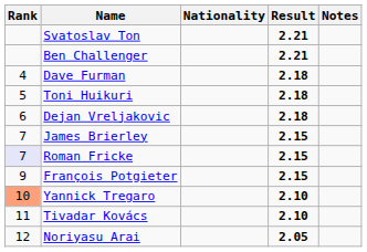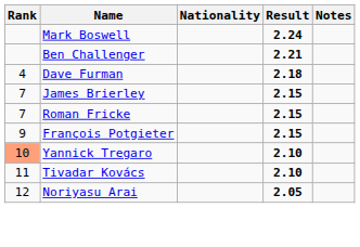+ row: Mark Boswell | 2.24
- row: Svatoslav Ton | 2.21
- row: 5 | Toni Huikuri | 2.18
- row: 6 | Dejan Vreljakovic | 2.18
Roman Fricke | Rank: lavender background -> no background
